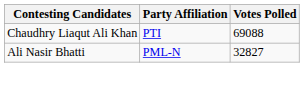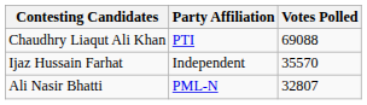+ row: Ijaz Hussain Farhat | Independent | 35570
Ali Nasir Bhatti | Votes Polled: 32827 -> 32807
